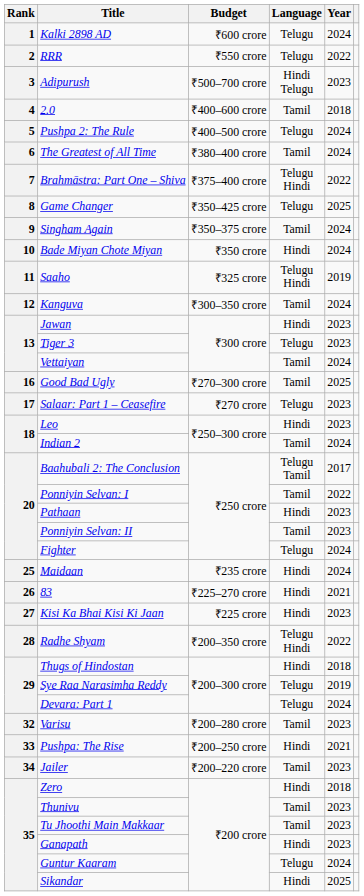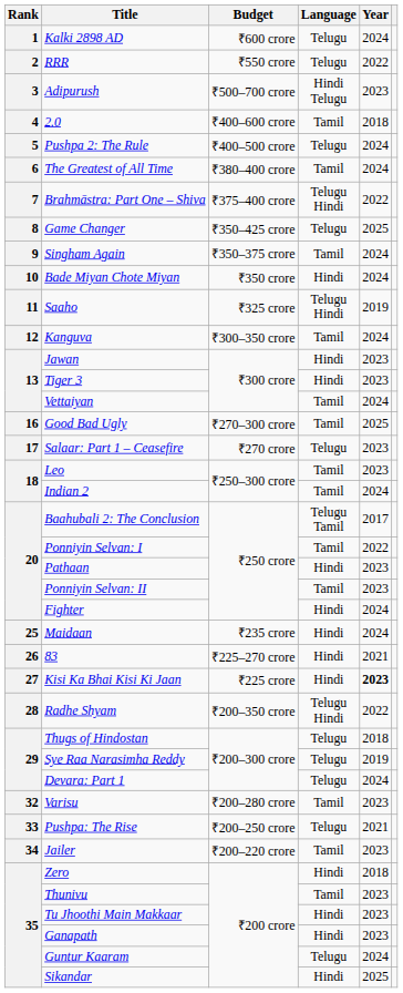Tiger 3 | Language: Telugu -> Hindi
Leo | Language: Hindi -> Tamil
Fighter | Language: Telugu -> Hindi
Kisi Ka Bhai Kisi Ki Jaan | Year: normal -> bold
Thugs of Hindostan | Language: Hindi -> Telugu
Pushpa: The Rise | Language: Hindi -> Telugu
Tu Jhoothi Main Makkaar | Language: Tamil -> Hindi
